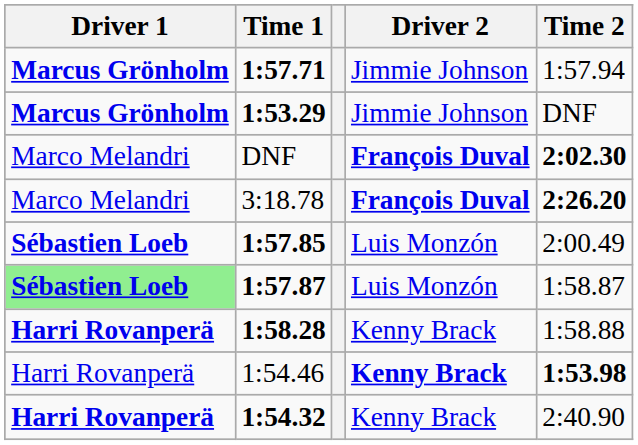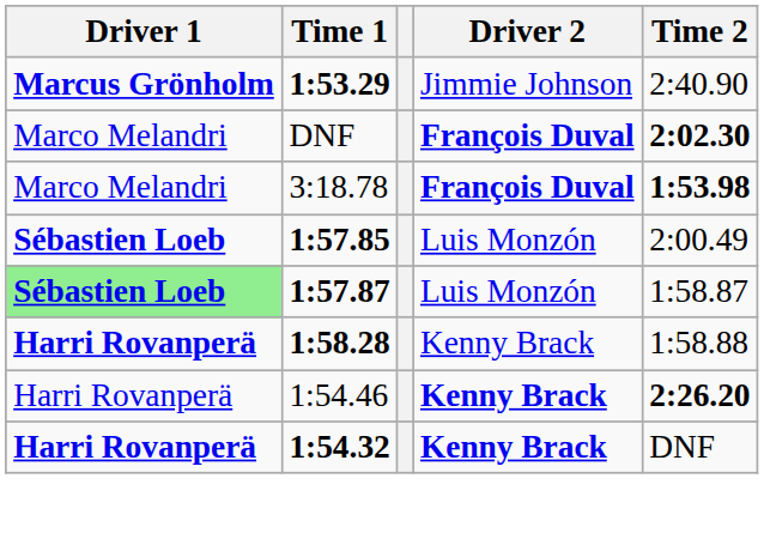- row: Marcus Grönholm | 1:57.71 | Jimmie Johnson | 1:57.94
1:53.29 | Time 2: DNF -> 2:40.90
3:18.78 | Time 2: 2:26.20 -> 1:53.98
1:54.46 | Time 2: 1:53.98 -> 2:26.20
1:54.32 | Driver 2: normal -> bold
1:54.32 | Time 2: 2:40.90 -> DNF
